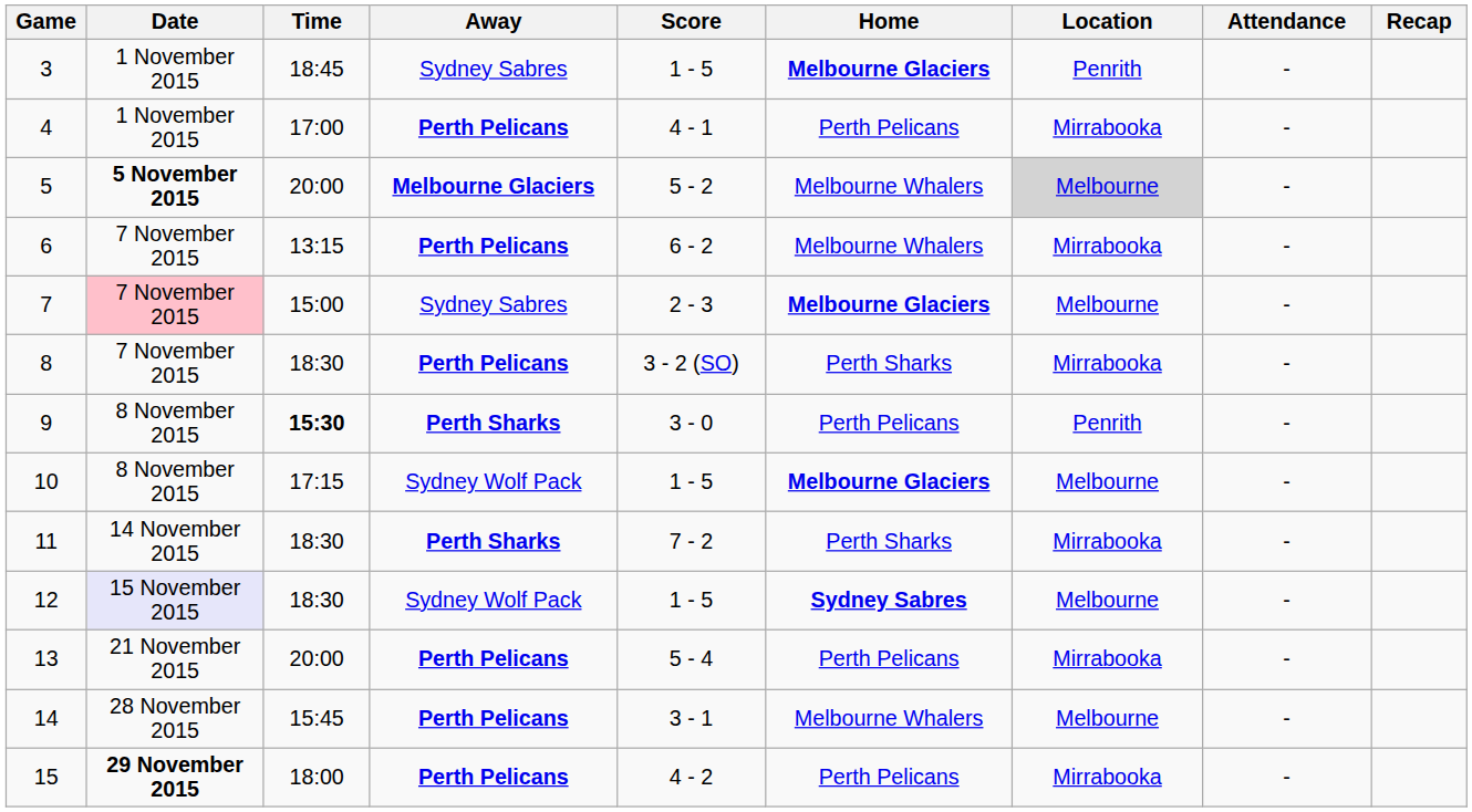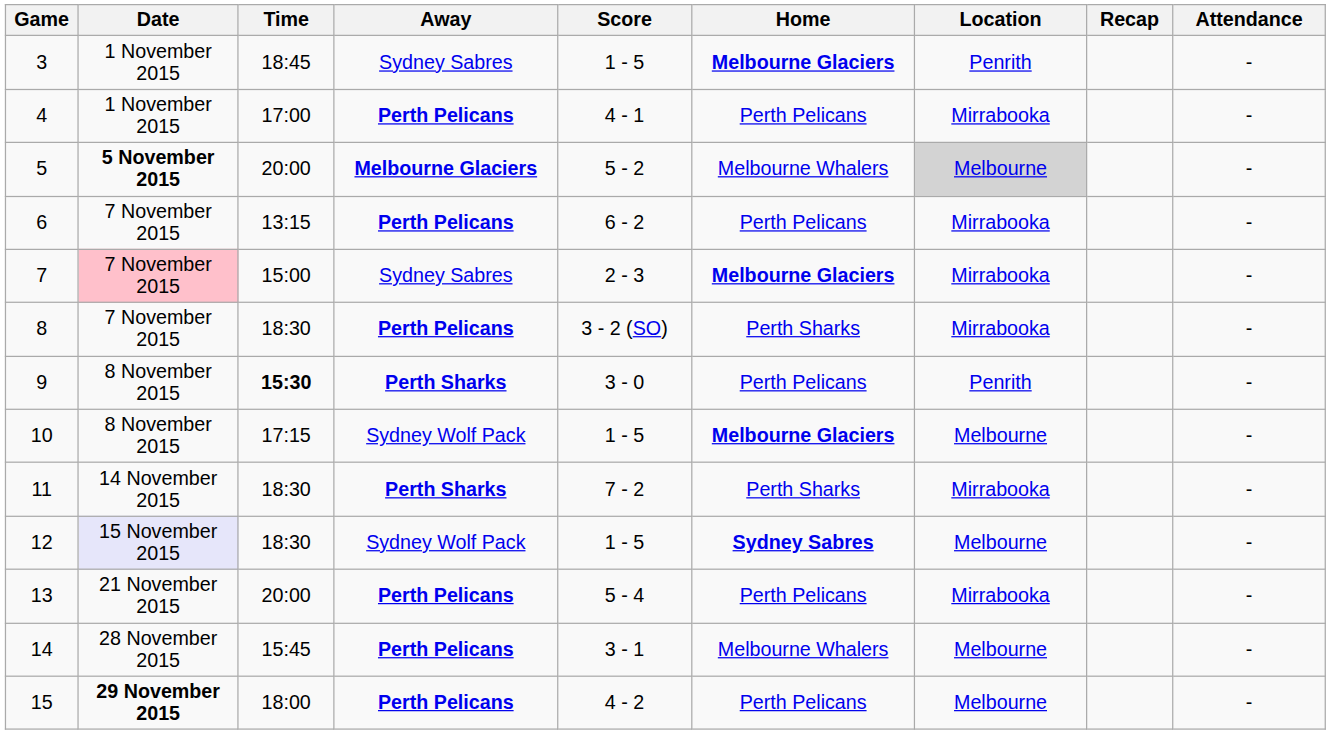columns swapped: Attendance <-> Recap
6 | Home: Melbourne Whalers -> Perth Pelicans
7 | Location: Melbourne -> Mirrabooka
15 | Location: Mirrabooka -> Melbourne
